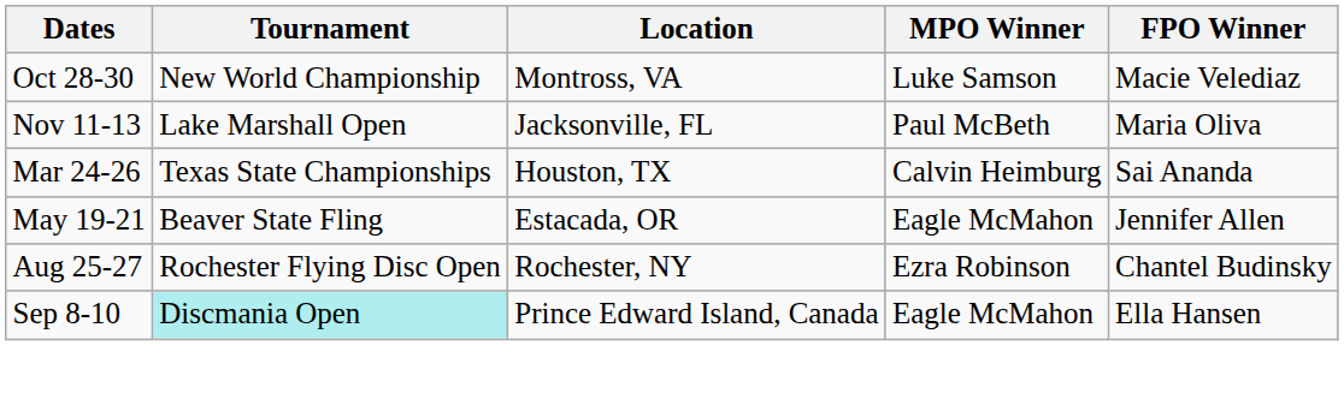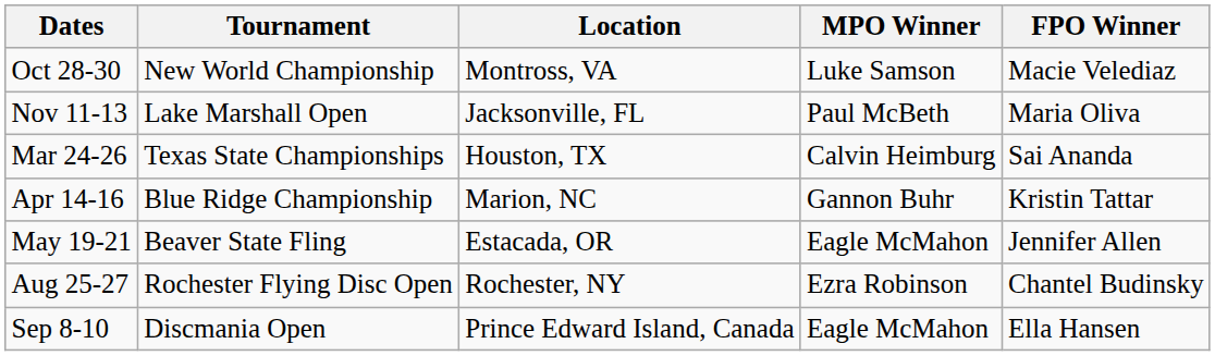+ row: Apr 14-16 | Blue Ridge Championship | Marion, NC | Gannon Buhr | Kristin Tattar
Sep 8-10 | Tournament: paleturquoise background -> no background
